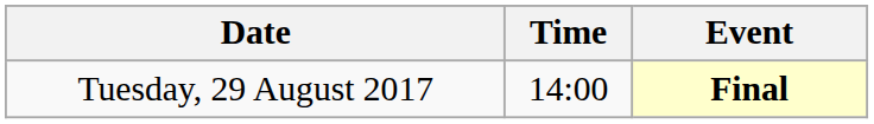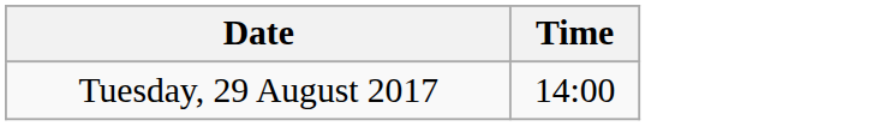- column: Event | Final
